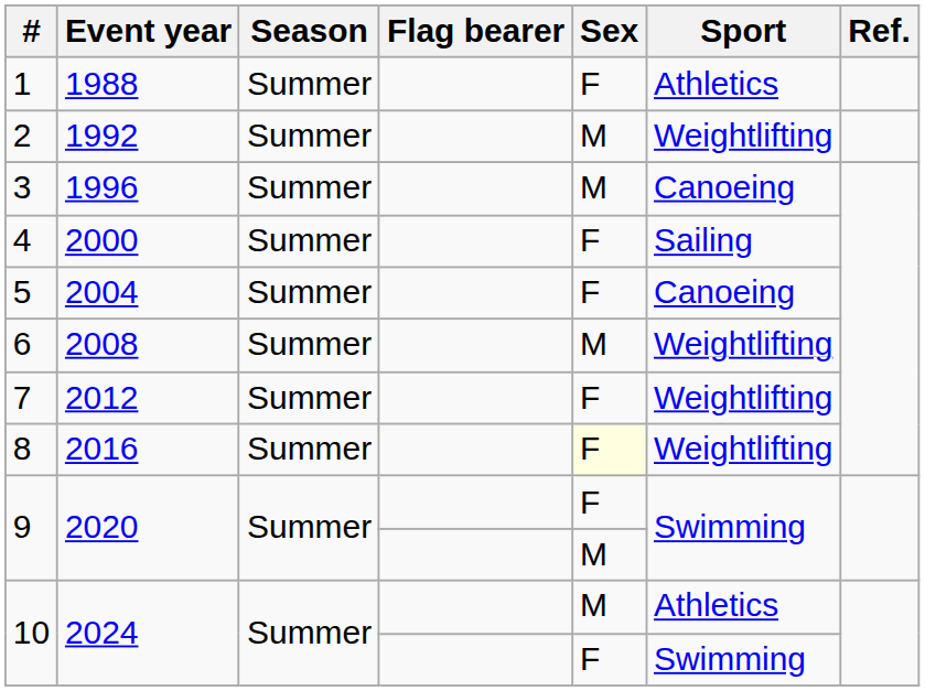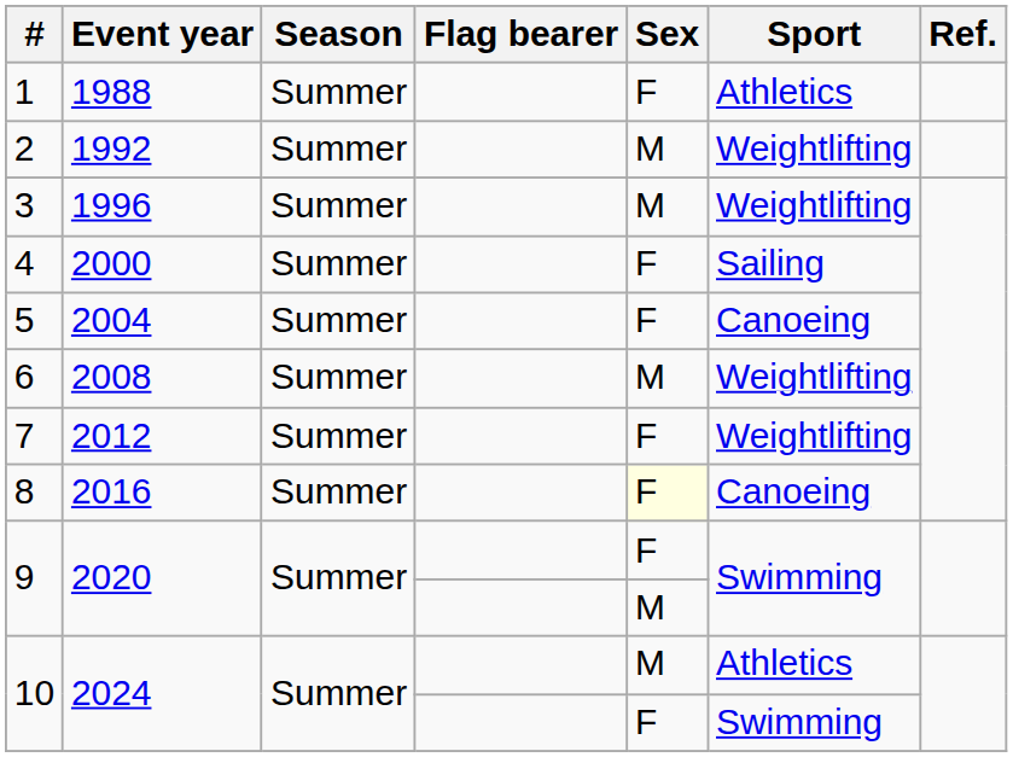3 | Sport: Canoeing -> Weightlifting
8 | Sport: Weightlifting -> Canoeing
